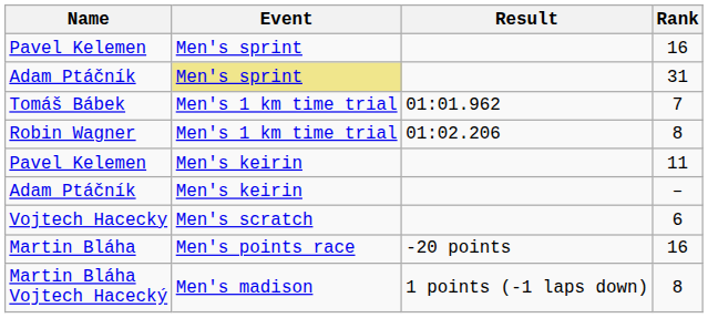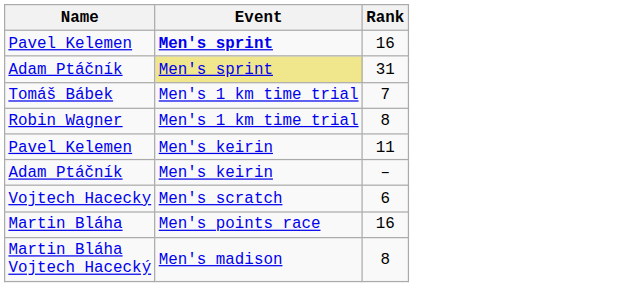- column: Result | 01:01.962 | 01:02.206 | -20 points | 1 points (-1 laps down)
Pavel Kelemen / 16 | Event: normal -> bold
